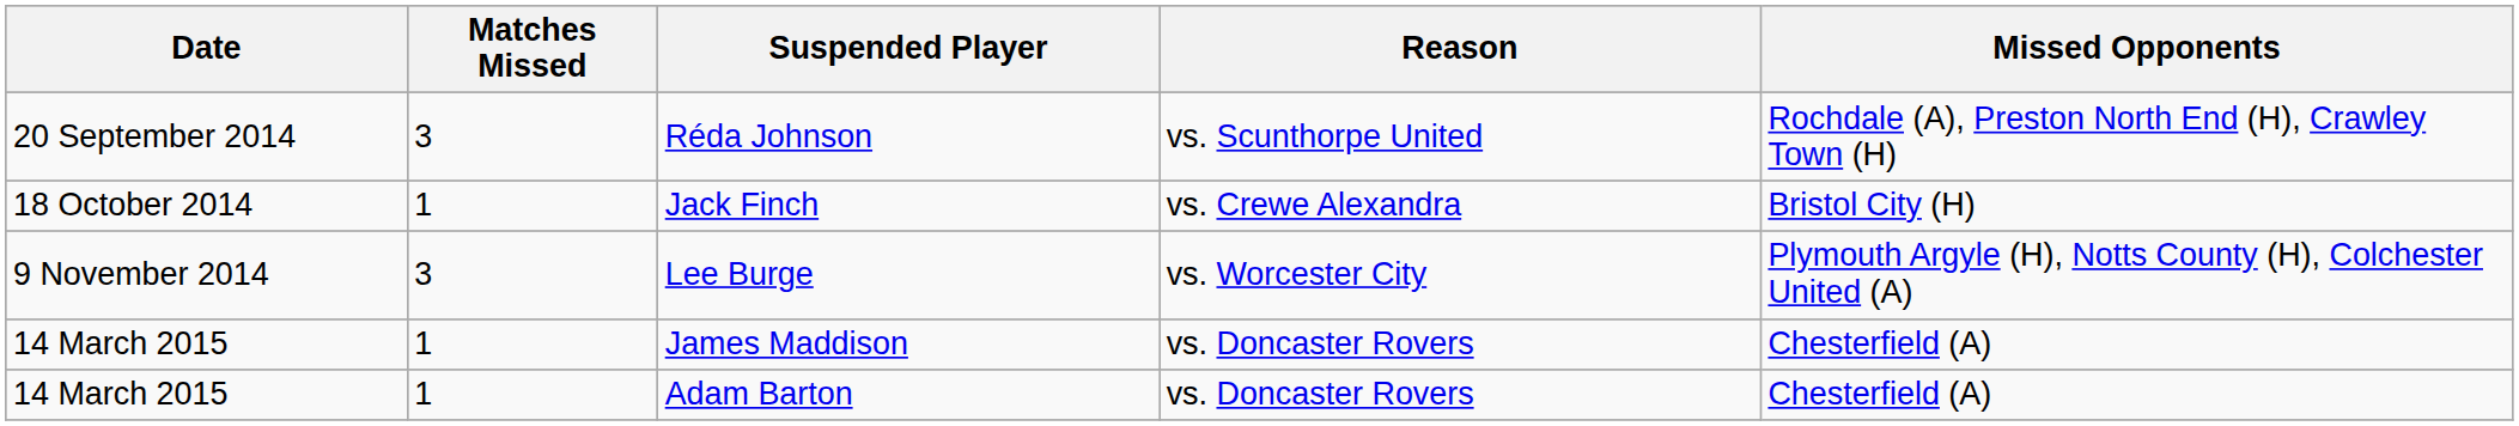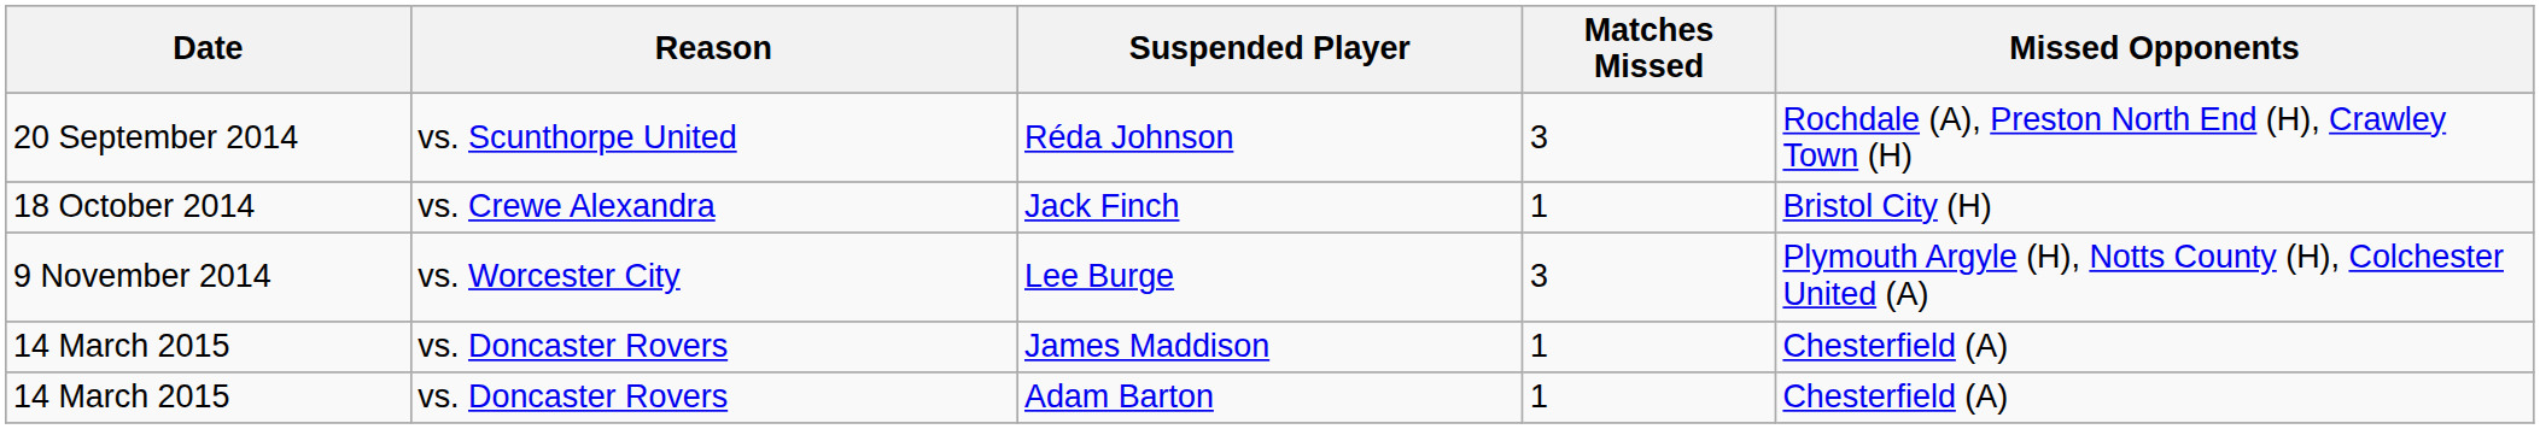columns swapped: Matches Missed <-> Reason
